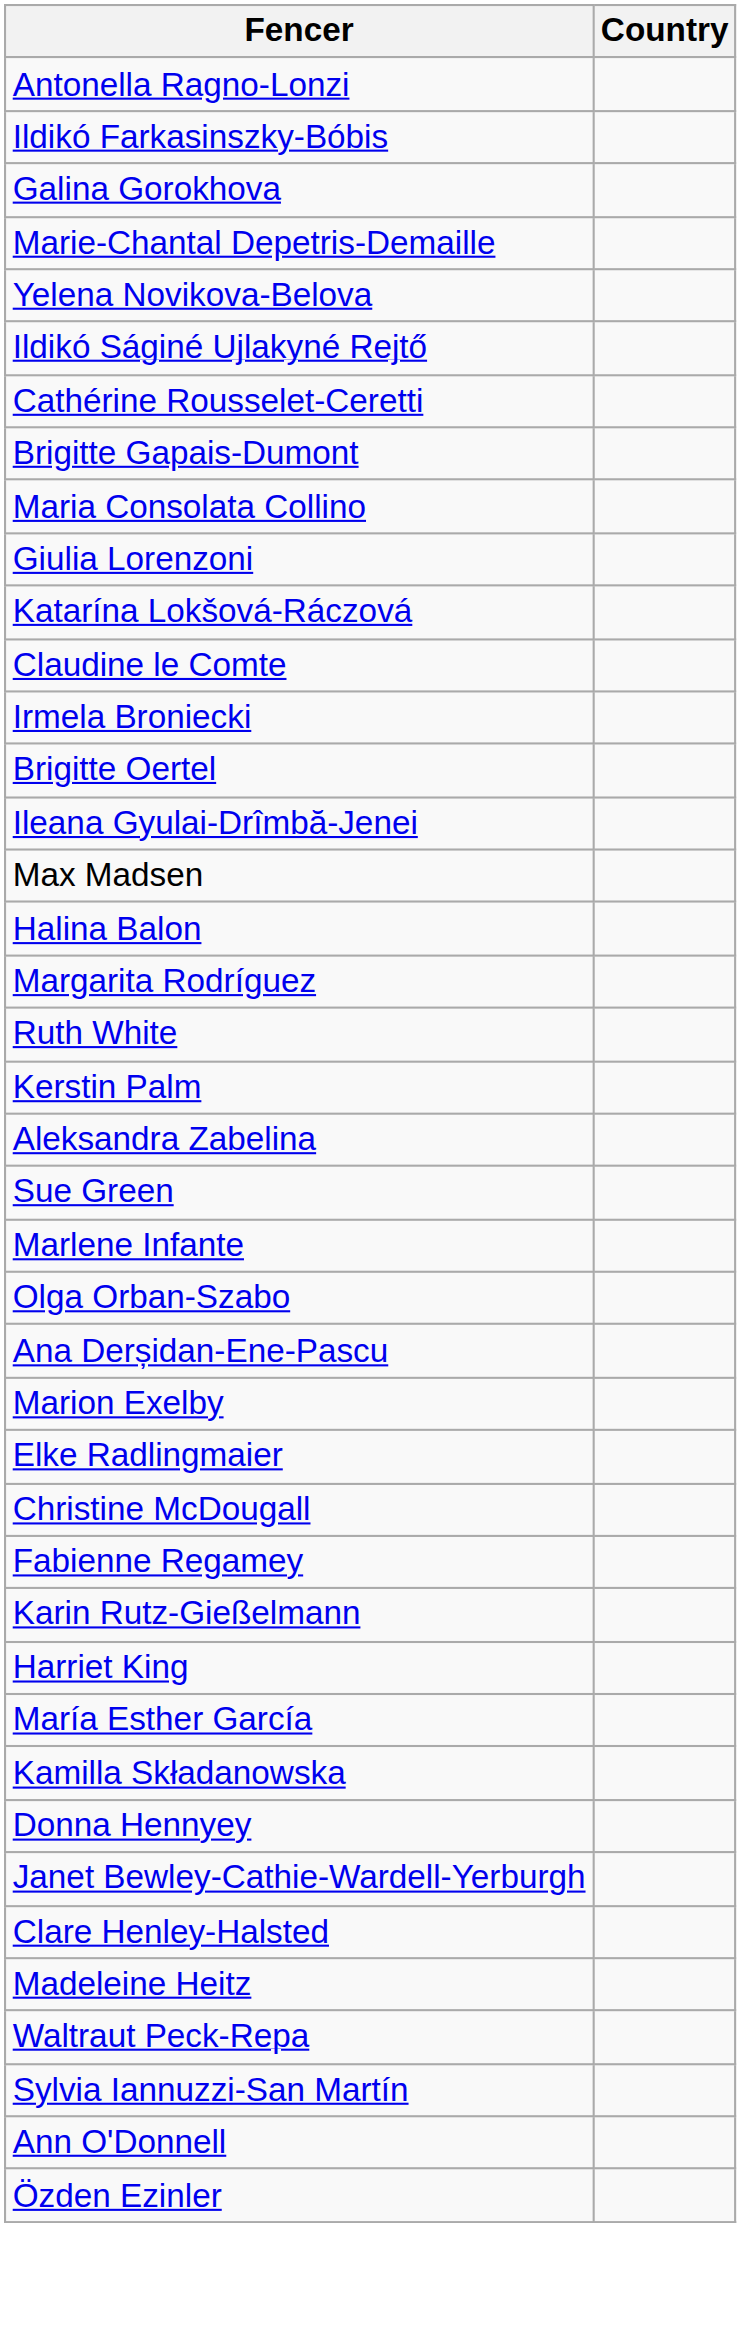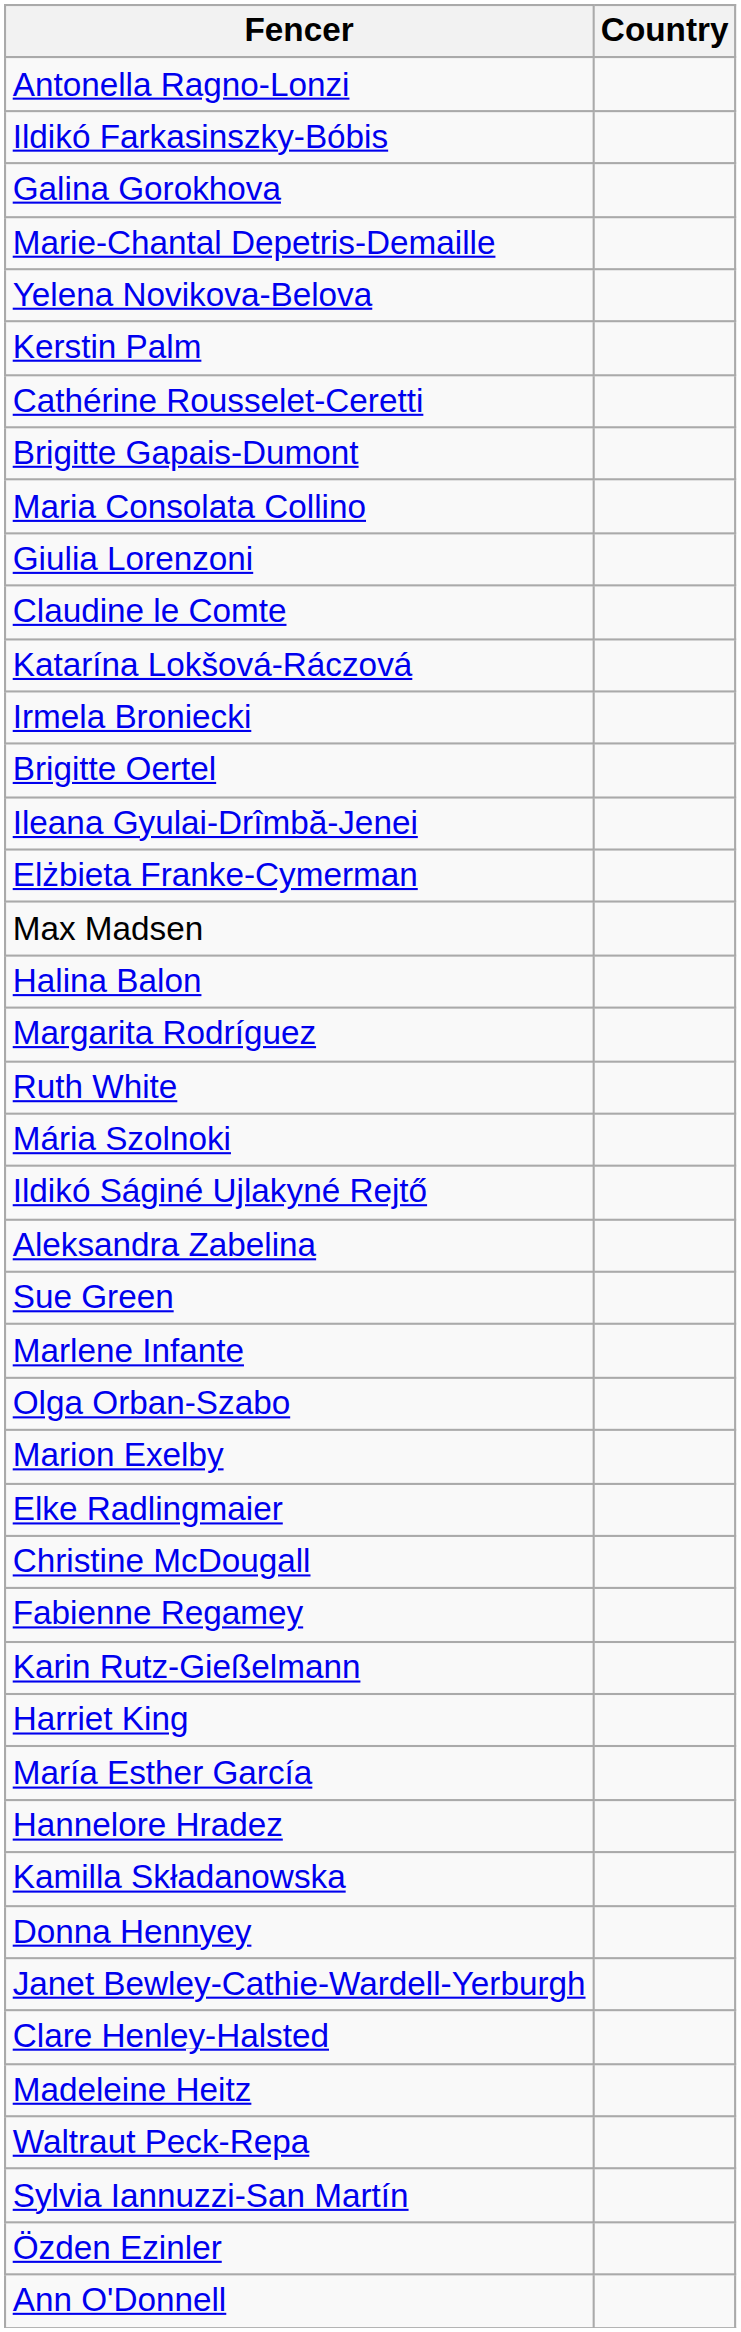rows swapped: Kerstin Palm <-> Ildikó Ságiné Ujlakyné Rejtő
rows swapped: Katarína Lokšová-Ráczová <-> Claudine le Comte
+ row: Elżbieta Franke-Cymerman
+ row: Mária Szolnoki
- row: Ana Derșidan-Ene-Pascu
+ row: Hannelore Hradez
rows swapped: Özden Ezinler <-> Ann O'Donnell
